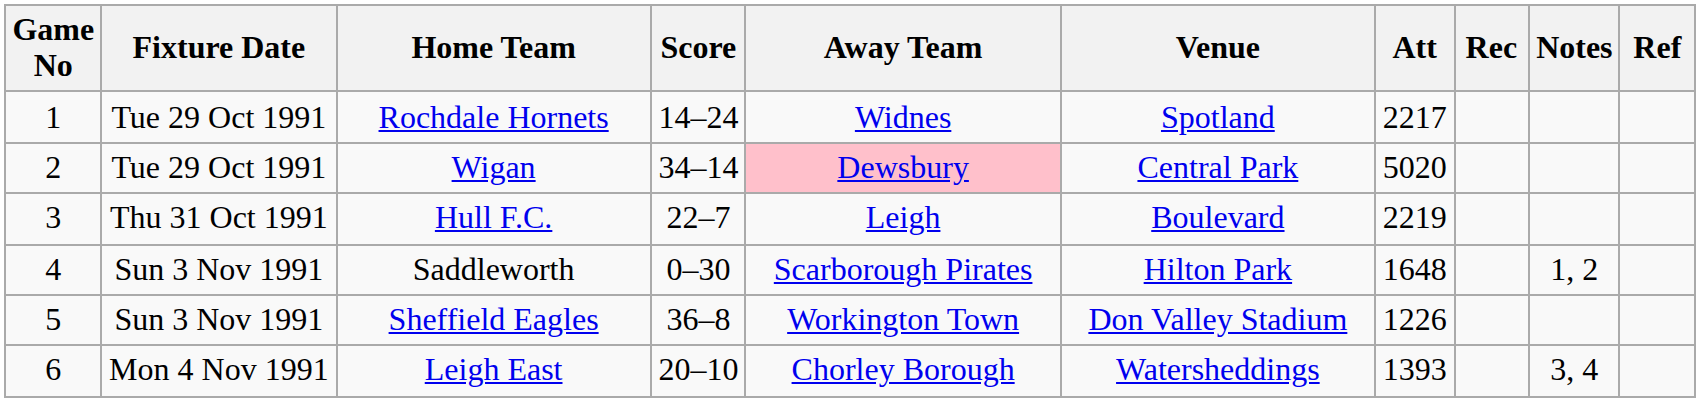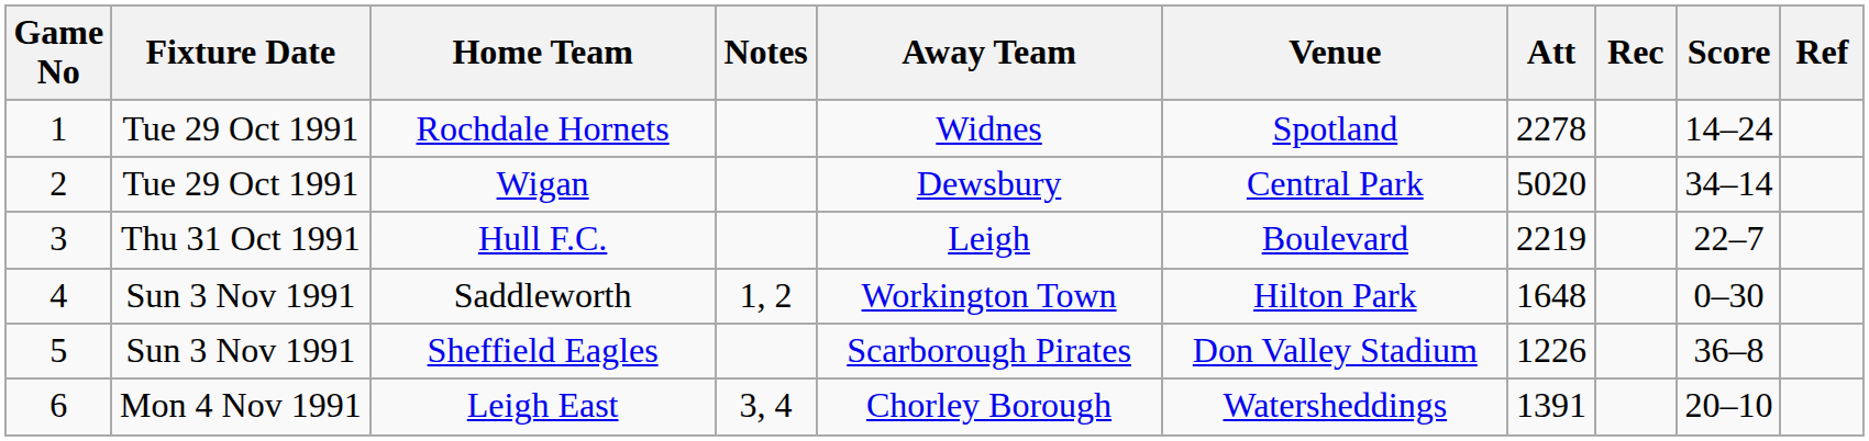columns swapped: Score <-> Notes
Rochdale Hornets | Att: 2217 -> 2278
Wigan | Away Team: pink background -> no background
Saddleworth | Away Team: Scarborough Pirates -> Workington Town
Sheffield Eagles | Away Team: Workington Town -> Scarborough Pirates
Leigh East | Att: 1393 -> 1391
